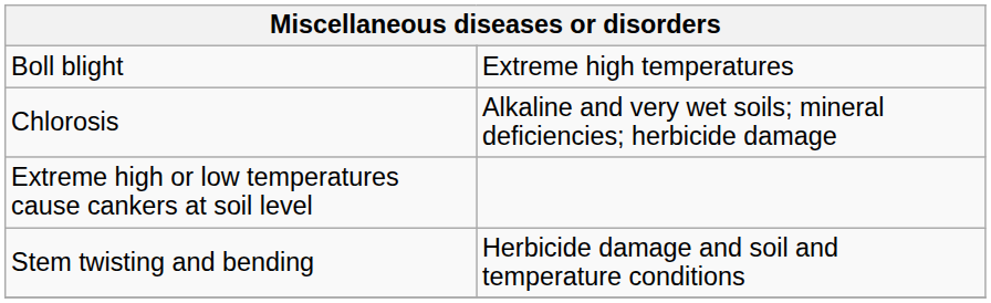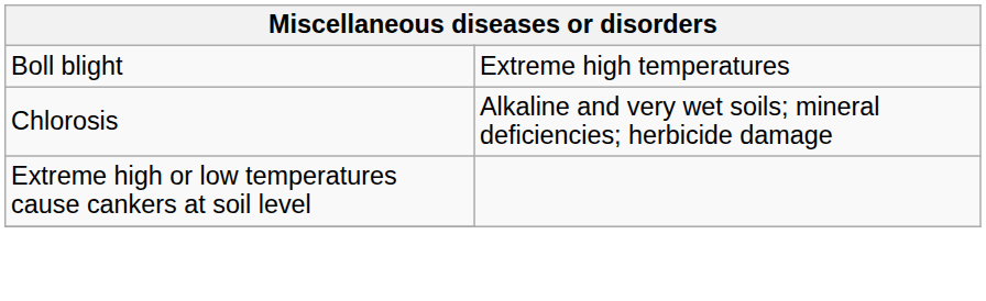- row: Stem twisting and bending | Herbicide damage and soil and temperature conditions
